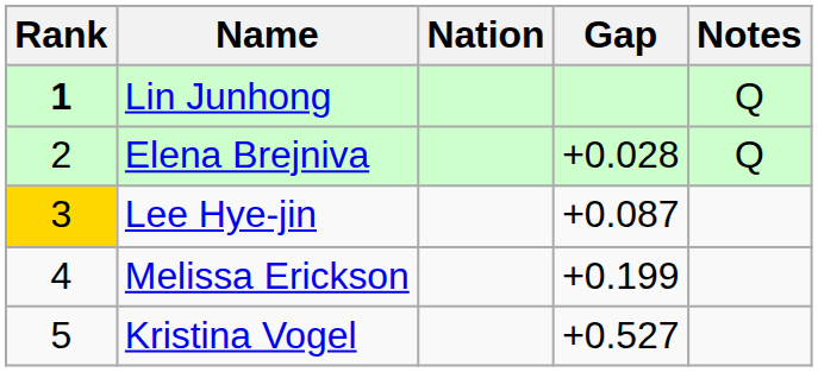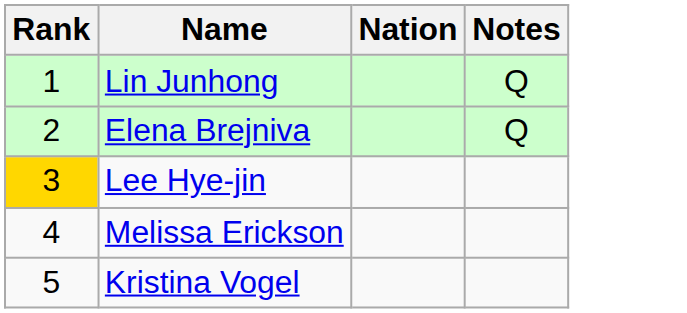- column: Gap | +0.028 | +0.087 | +0.199 | +0.527
Lin Junhong | Rank: bold -> normal
